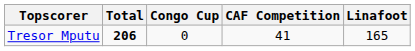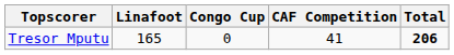columns swapped: Linafoot <-> Total
